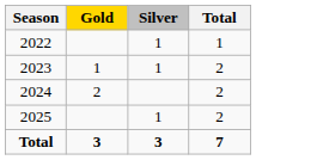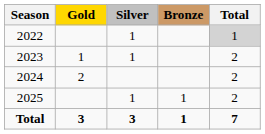+ column: Bronze | 1 | 1
2022 | Total: no background -> lightgrey background
